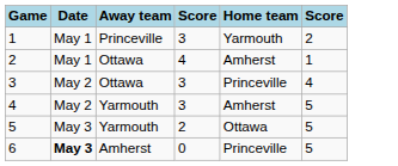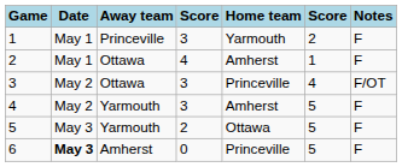+ column: Notes | F | F | F/OT | F | F | F
